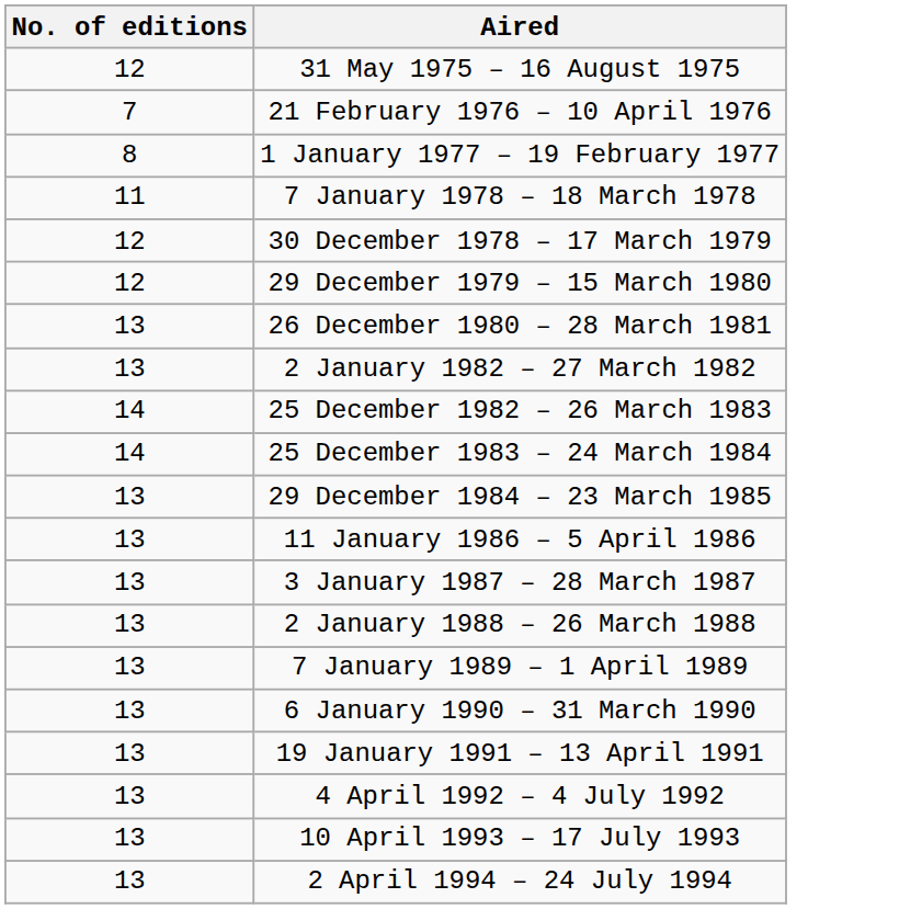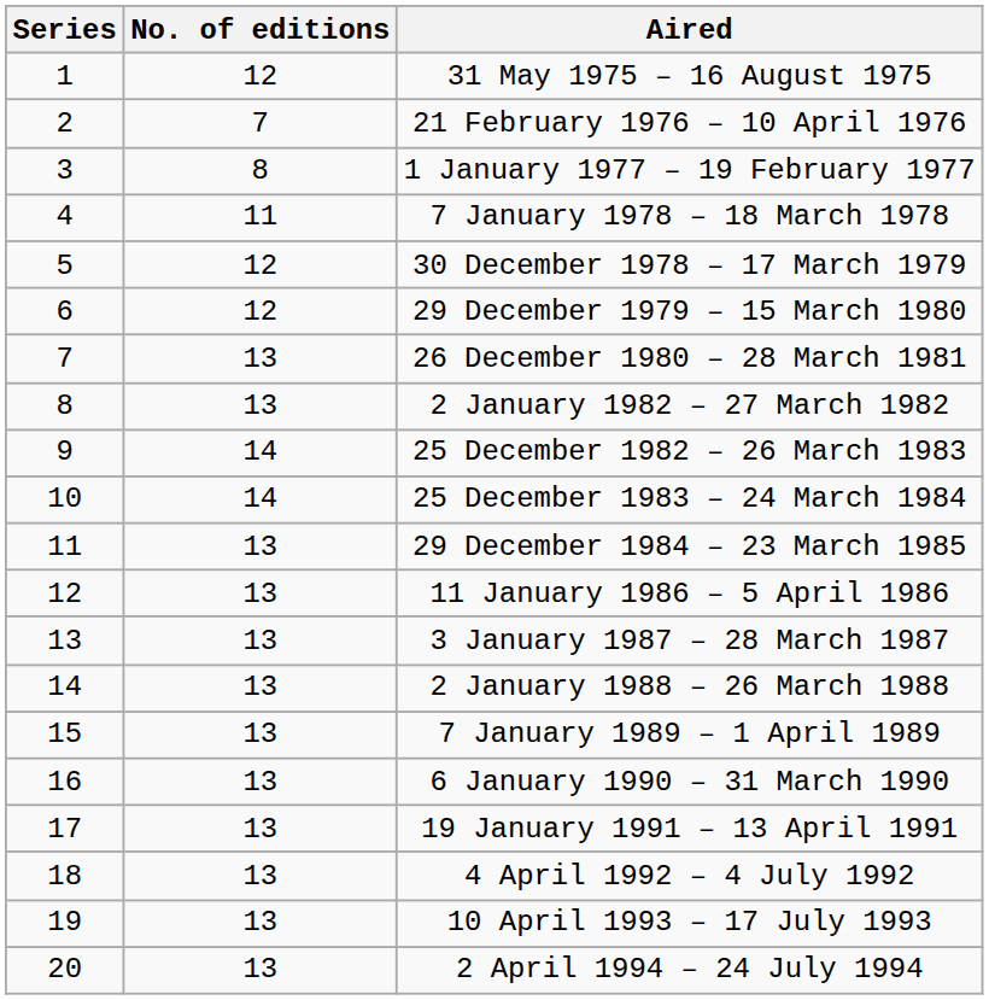+ column: Series | 1 | 2 | 3 | 4 | 5 | 6 | 7 | 8 | 9 | 10 | 11 | 12 | 13 | 14 | 15 | 16 | 17 | 18 | 19 | 20
